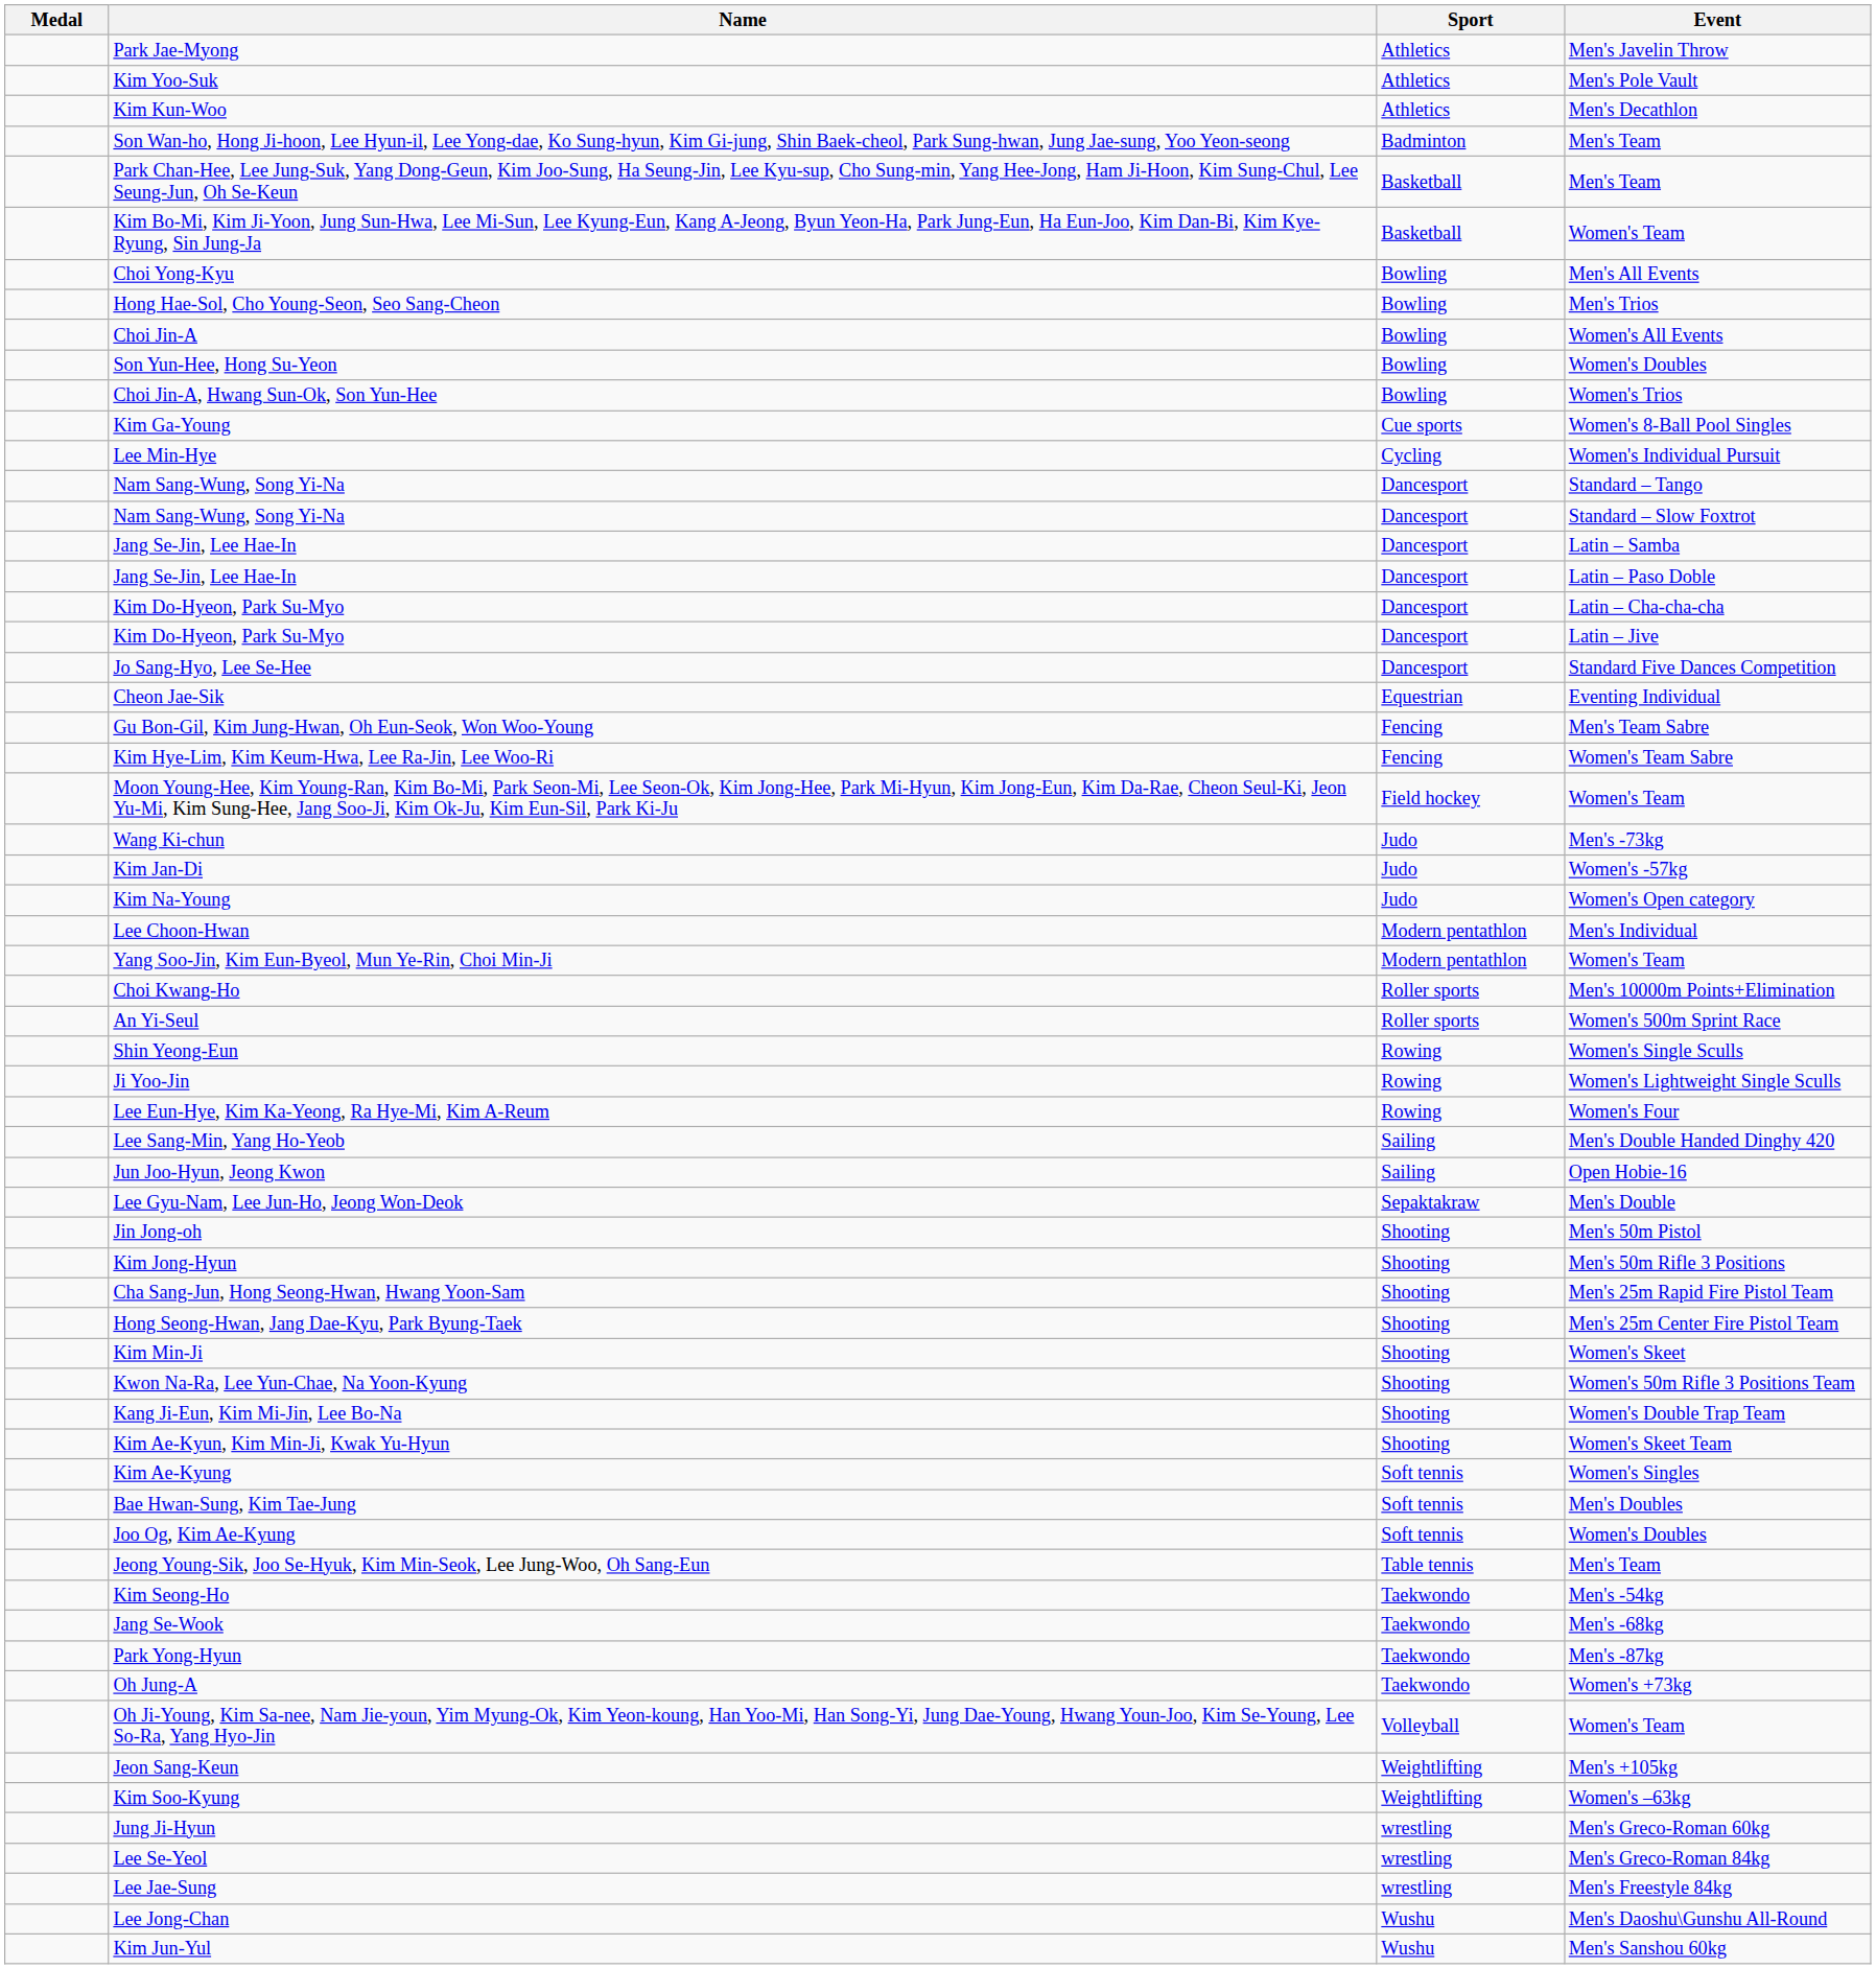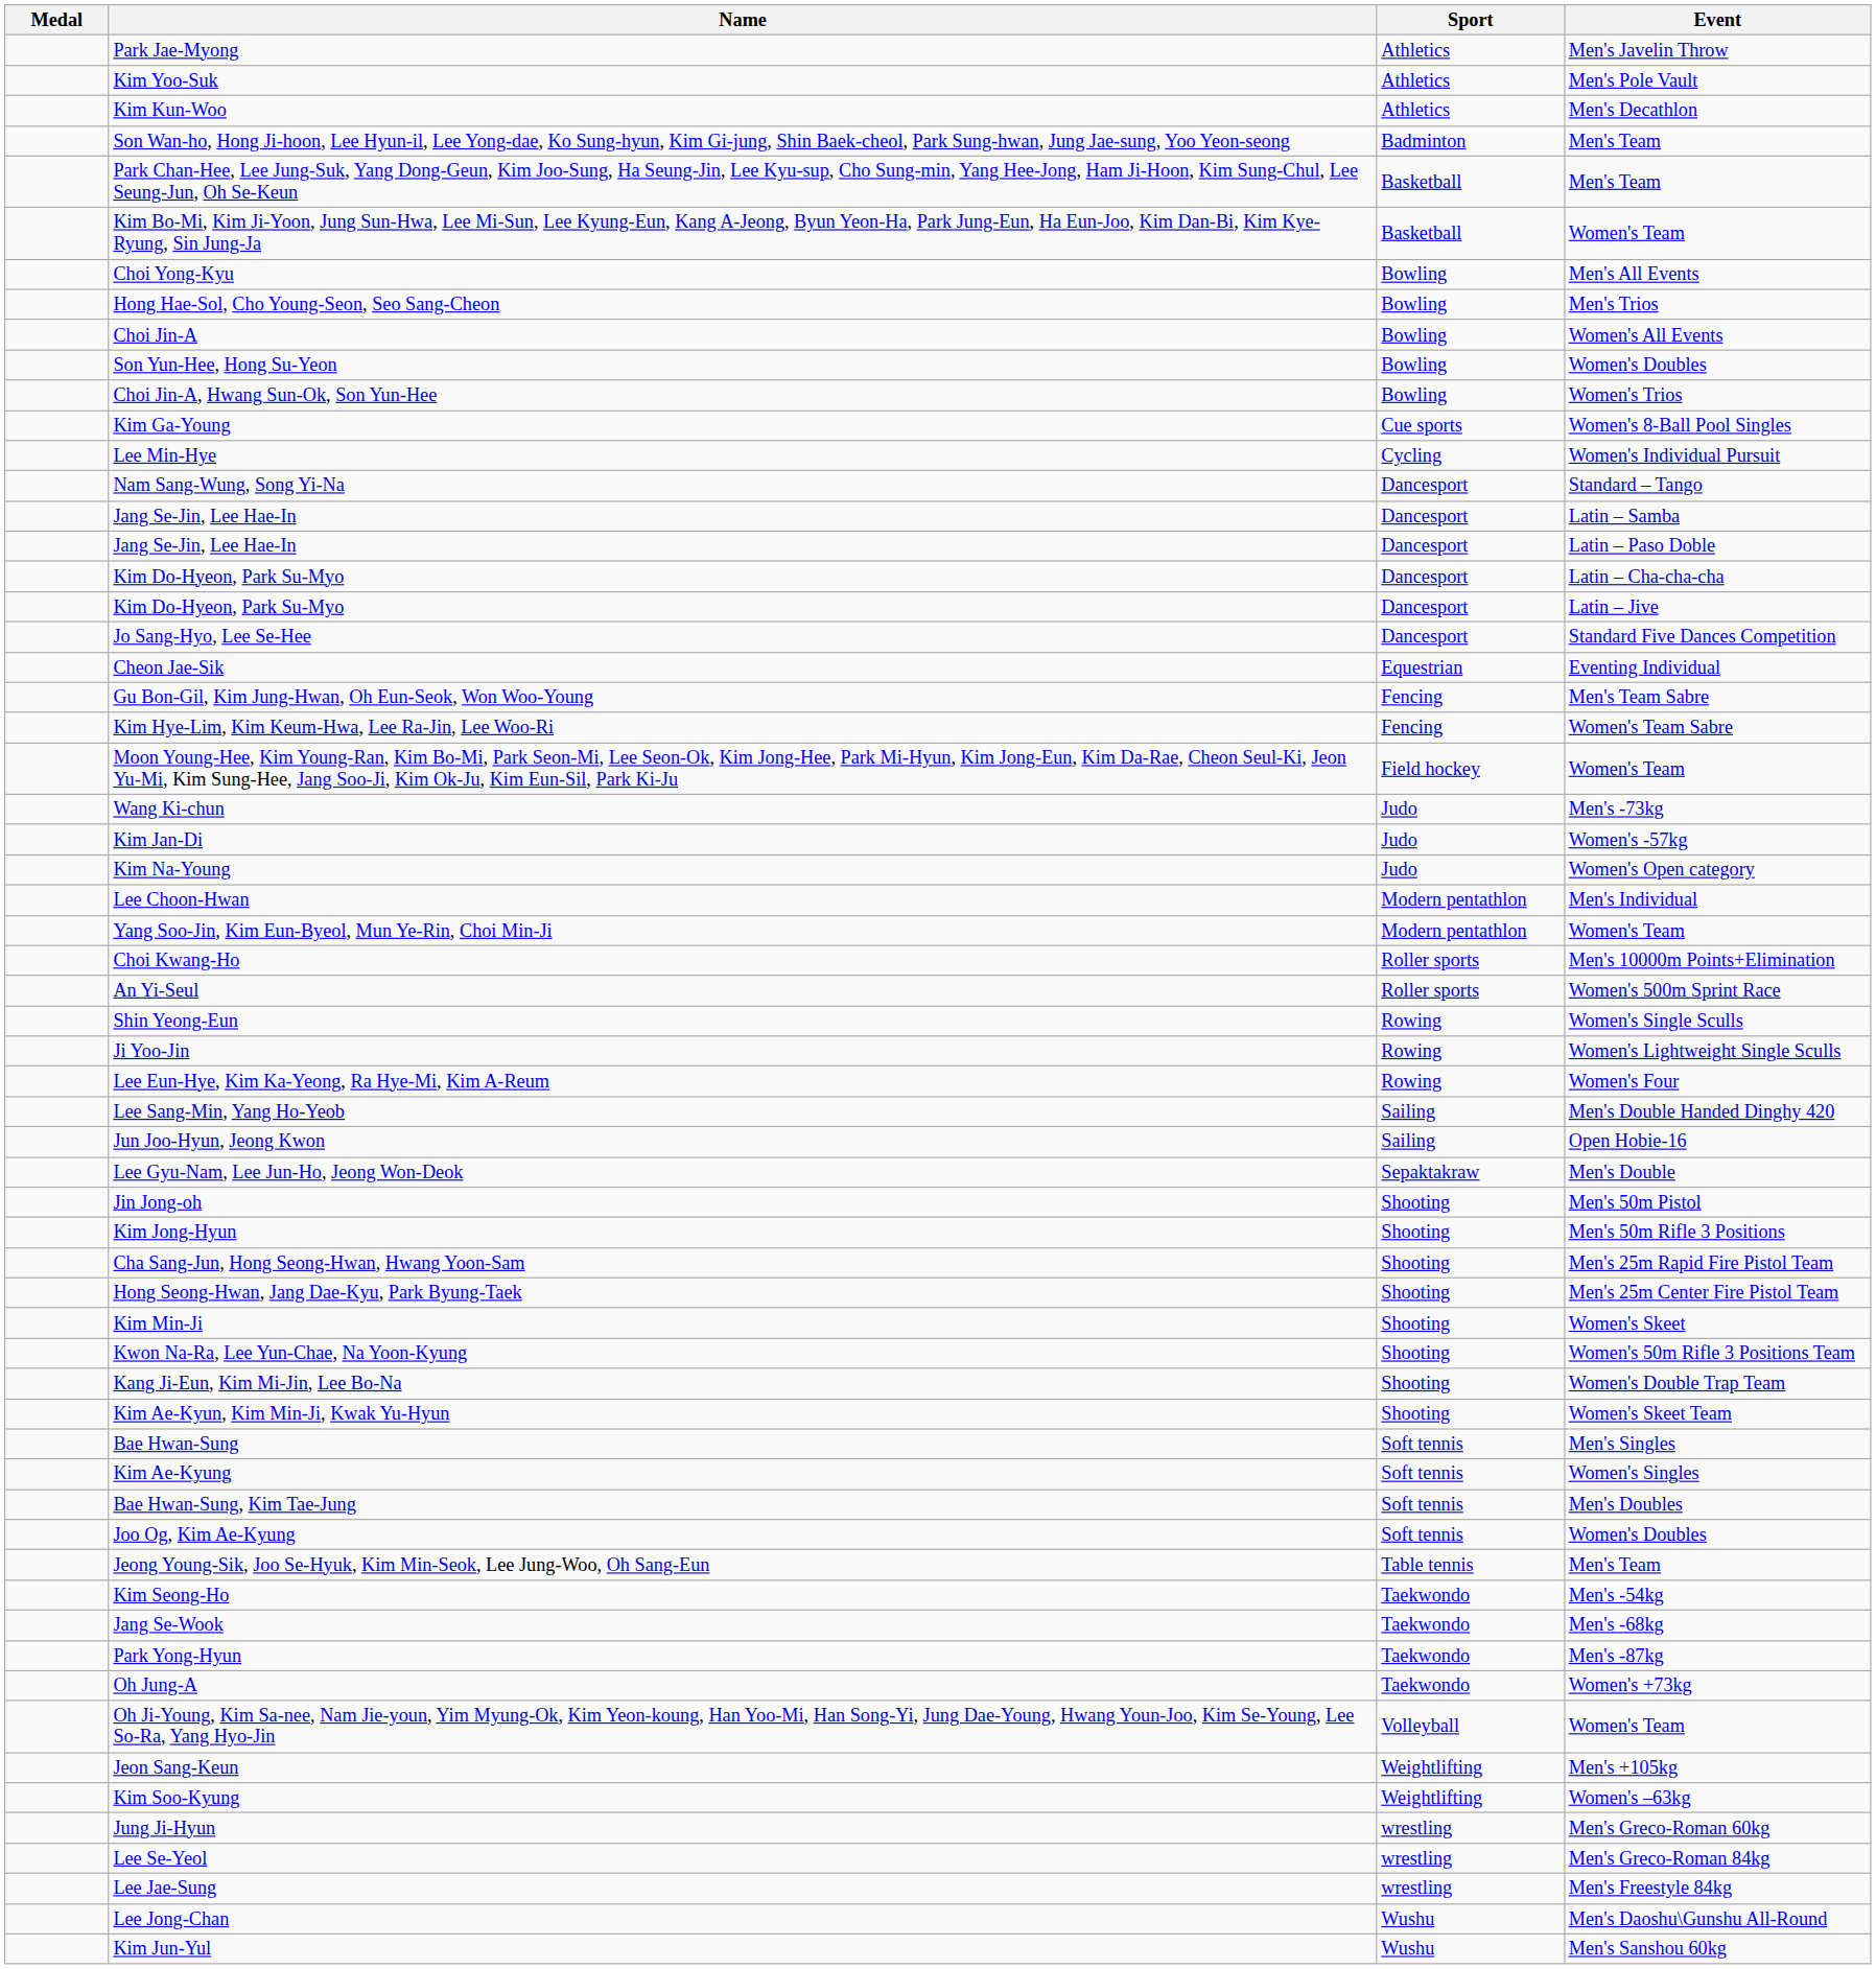- row: Nam Sang-Wung, Song Yi-Na | Dancesport | Standard – Slow Foxtrot
+ row: Bae Hwan-Sung | Soft tennis | Men's Singles
